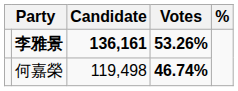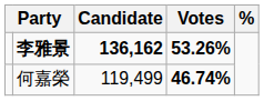李雅景 | Candidate: 136,161 -> 136,162
何嘉榮 | Candidate: 119,498 -> 119,499
